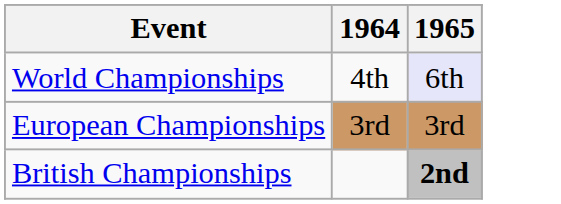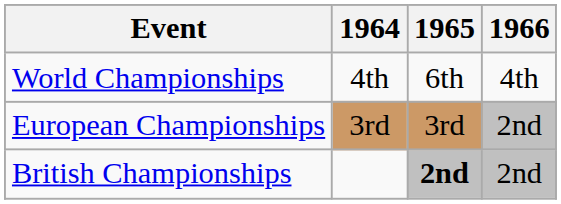+ column: 1966 | 4th | 2nd | 2nd
World Championships | 1965: lavender background -> no background
